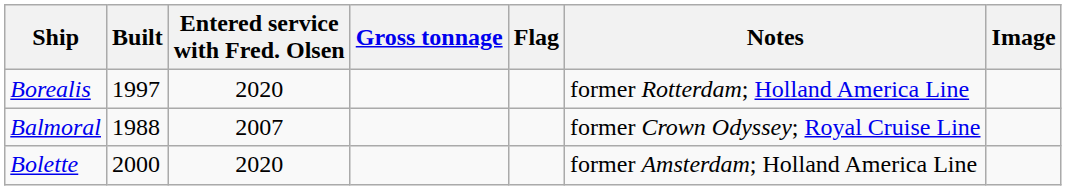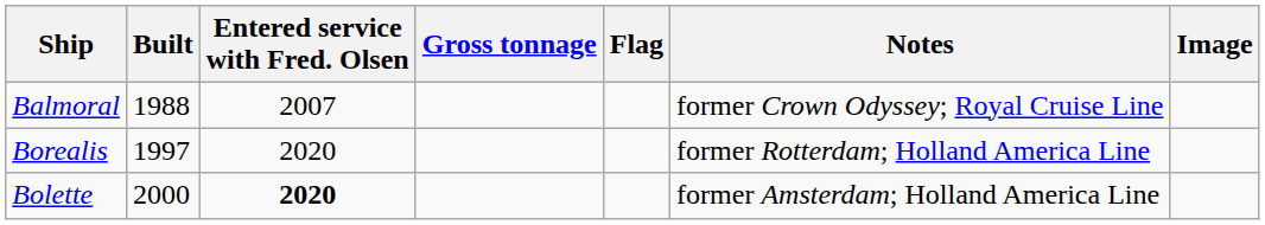rows swapped: Balmoral <-> Borealis
Bolette | Entered service with Fred. Olsen: normal -> bold
